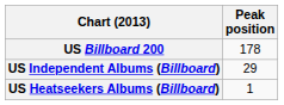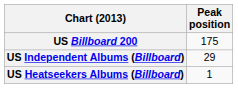US Billboard 200 | Peak position: 178 -> 175
